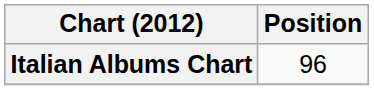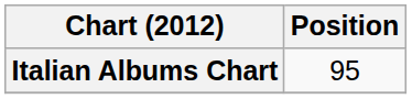Italian Albums Chart | Position: 96 -> 95
